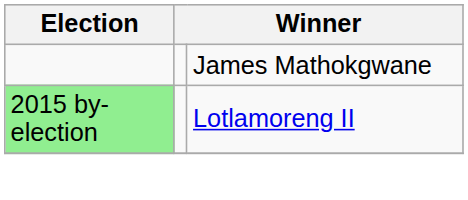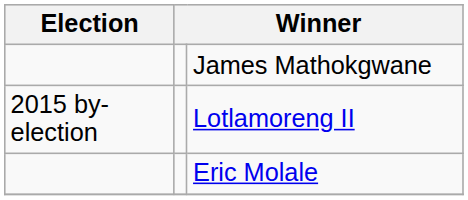Lotlamoreng II | Election: lightgreen background -> no background
+ row: Eric Molale
